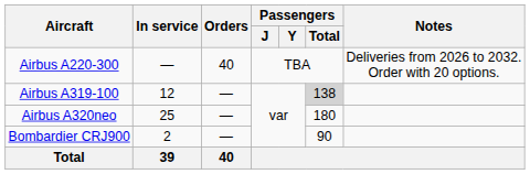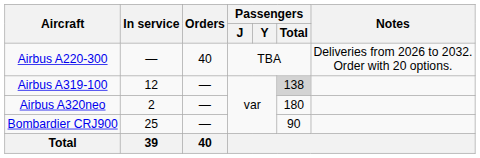Airbus A320neo | In service: 25 -> 2
Bombardier CRJ900 | In service: 2 -> 25
